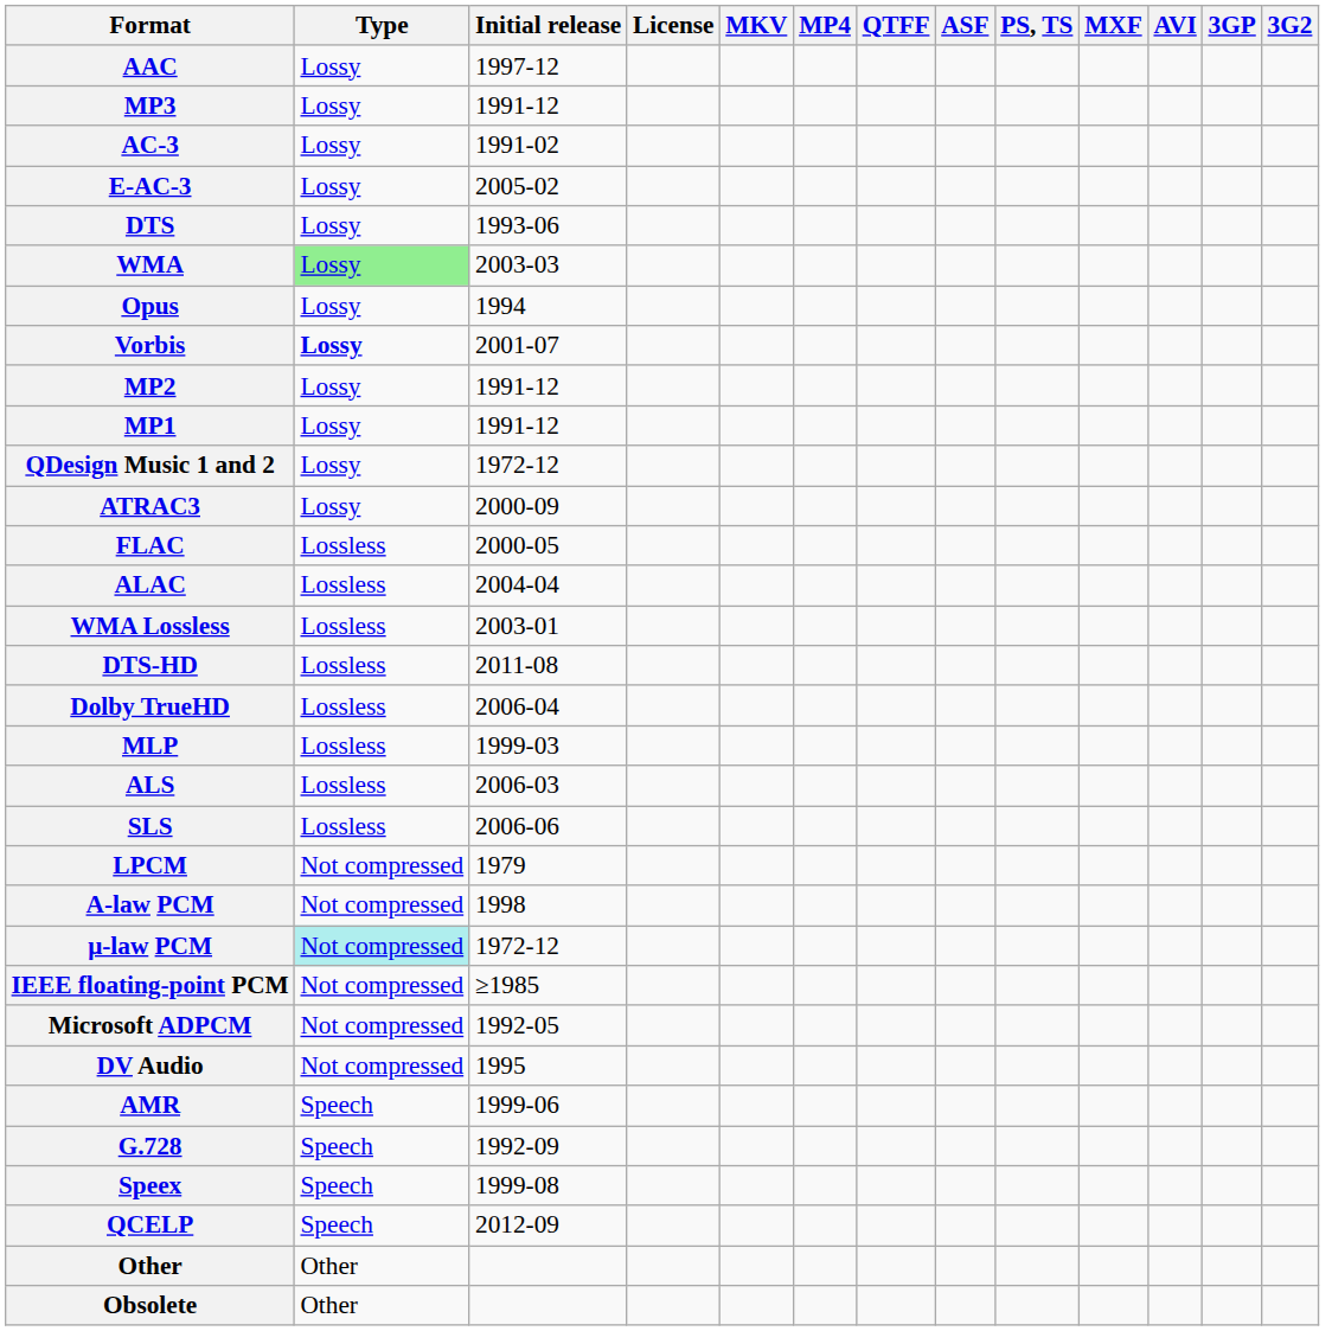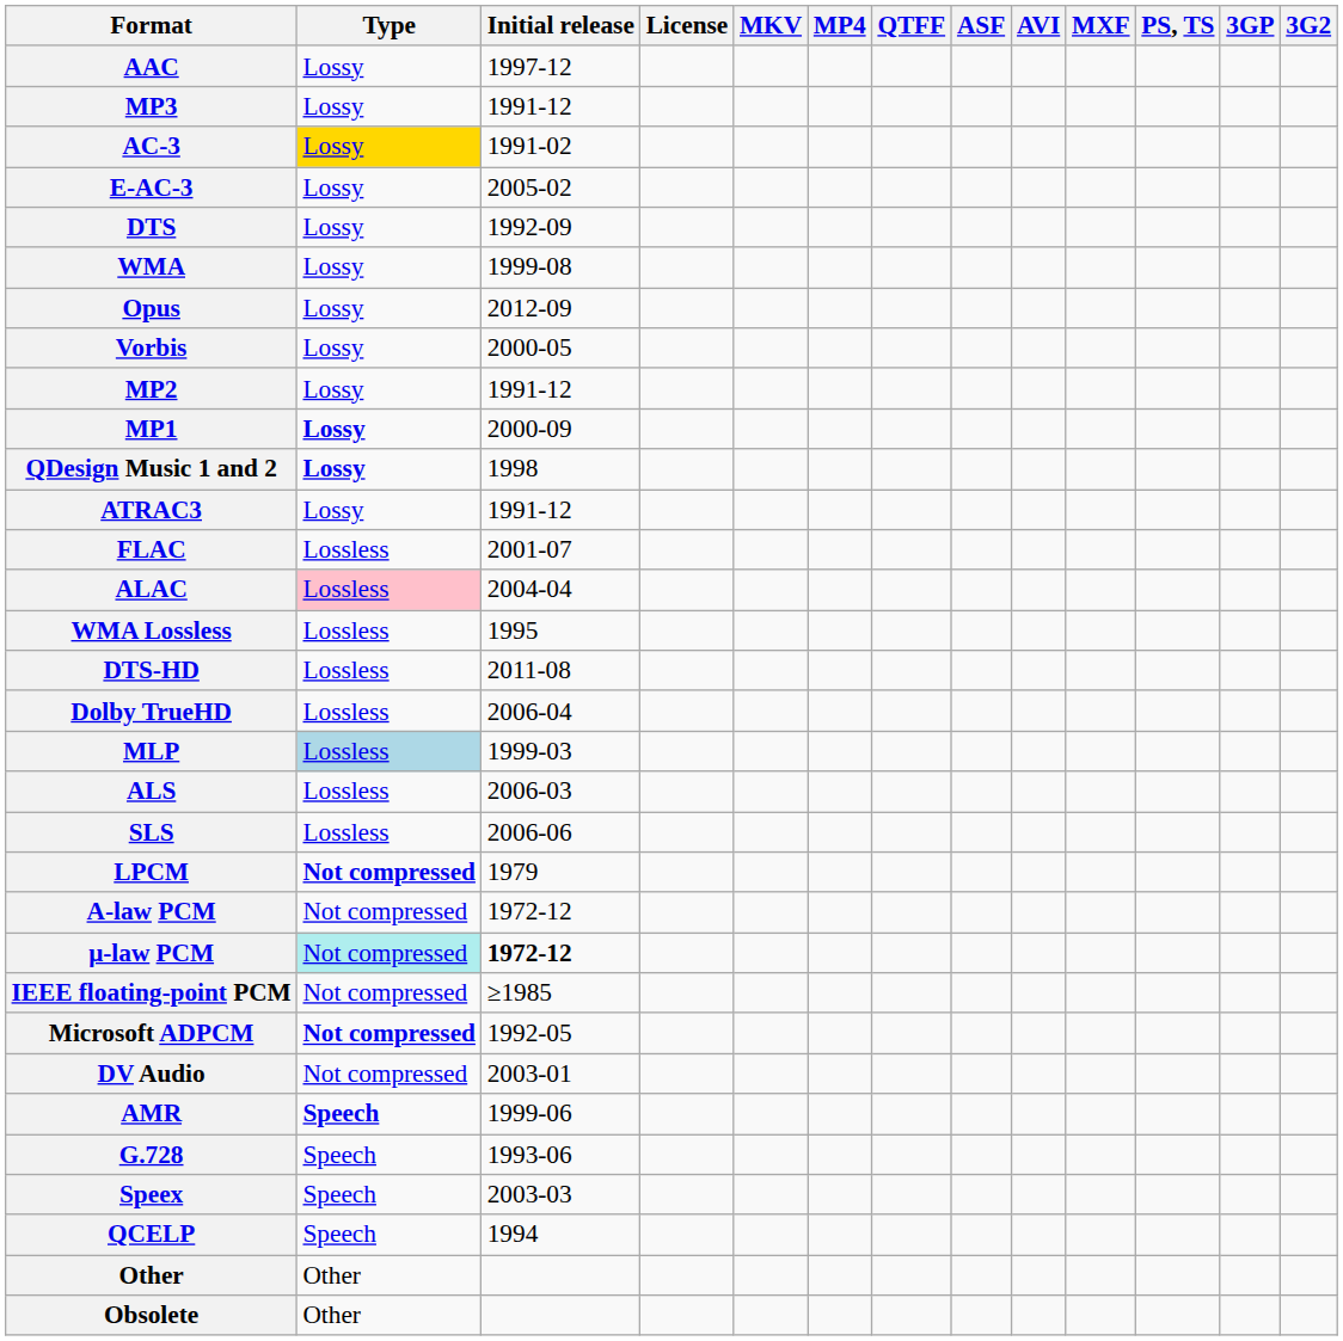columns swapped: AVI <-> PS, TS
AC-3 | Type: no background -> gold background
DTS | Initial release: 1993-06 -> 1992-09
WMA | Type: lightgreen background -> no background
WMA | Initial release: 2003-03 -> 1999-08
Opus | Initial release: 1994 -> 2012-09
Vorbis | Type: bold -> normal
Vorbis | Initial release: 2001-07 -> 2000-05
MP1 | Type: normal -> bold
MP1 | Initial release: 1991-12 -> 2000-09
QDesign Music 1 and 2 | Type: normal -> bold
QDesign Music 1 and 2 | Initial release: 1972-12 -> 1998
ATRAC3 | Initial release: 2000-09 -> 1991-12
FLAC | Initial release: 2000-05 -> 2001-07
ALAC | Type: no background -> pink background
WMA Lossless | Initial release: 2003-01 -> 1995
MLP | Type: no background -> lightblue background
LPCM | Type: normal -> bold
A-law PCM | Initial release: 1998 -> 1972-12
μ-law PCM | Initial release: normal -> bold
Microsoft ADPCM | Type: normal -> bold
DV Audio | Initial release: 1995 -> 2003-01
AMR | Type: normal -> bold
G.728 | Initial release: 1992-09 -> 1993-06
Speex | Initial release: 1999-08 -> 2003-03
QCELP | Initial release: 2012-09 -> 1994
